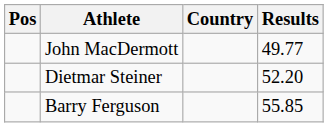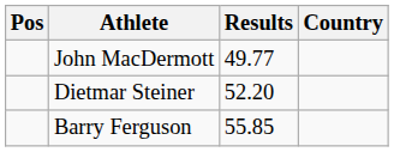columns swapped: Country <-> Results
